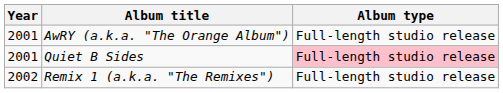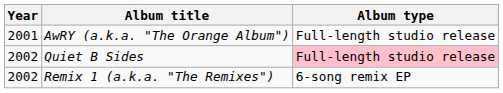Quiet B Sides | Year: 2001 -> 2002
Remix 1 (a.k.a. "The Remixes") | Album type: Full-length studio release -> 6-song remix EP
